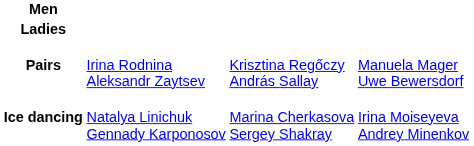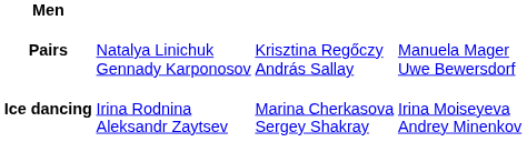- row: Ladies
Pairs | column 2: Irina Rodnina Aleksandr Zaytsev -> Natalya Linichuk Gennady Karponosov
Ice dancing | column 2: Natalya Linichuk Gennady Karponosov -> Irina Rodnina Aleksandr Zaytsev
